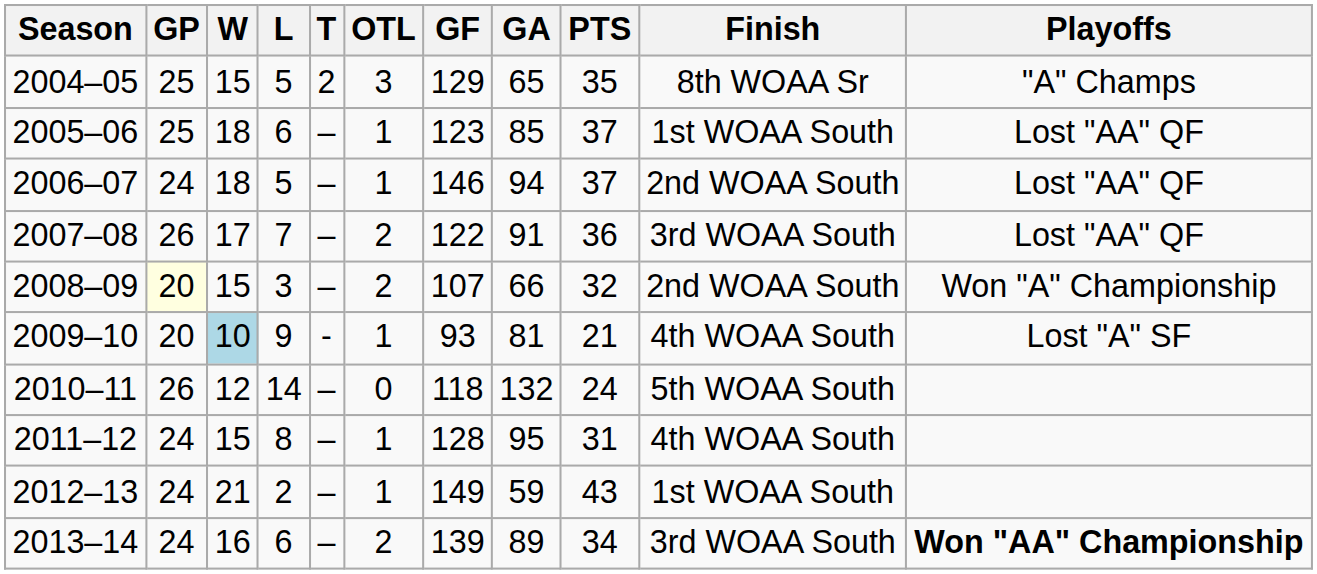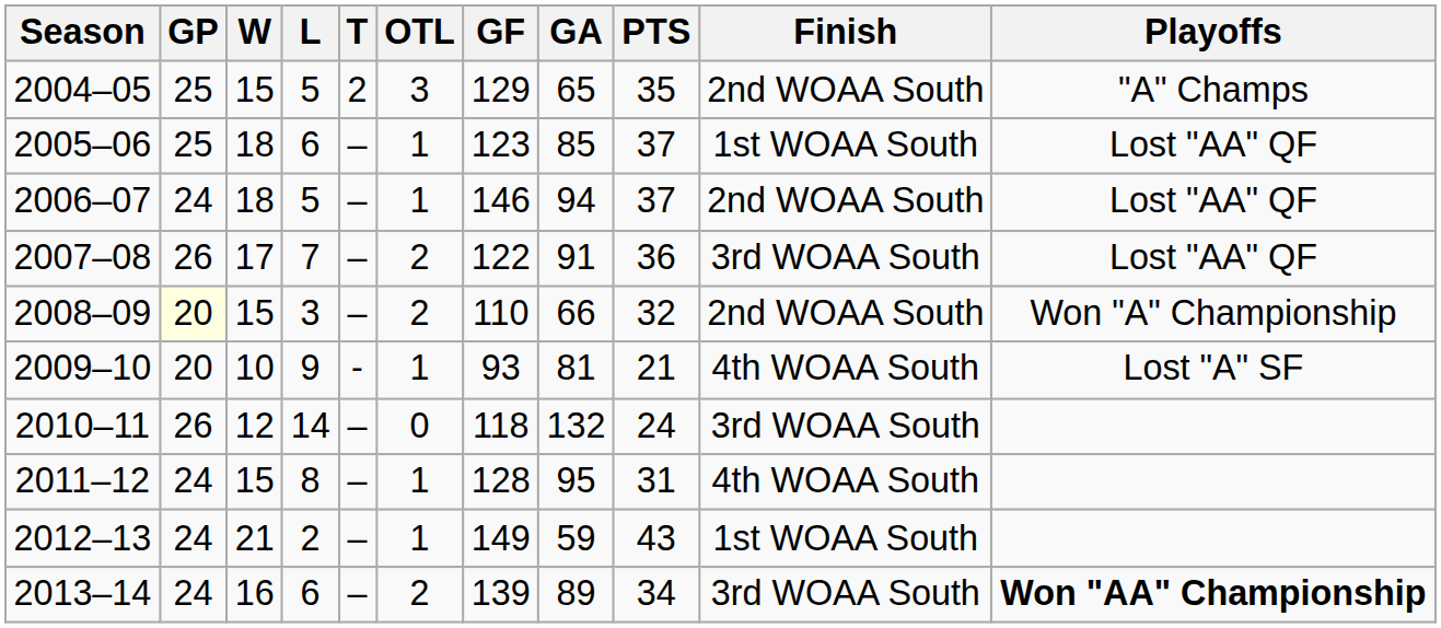2004–05 | Finish: 8th WOAA Sr -> 2nd WOAA South
2008–09 | GF: 107 -> 110
2009–10 | W: lightblue background -> no background
2010–11 | Finish: 5th WOAA South -> 3rd WOAA South
